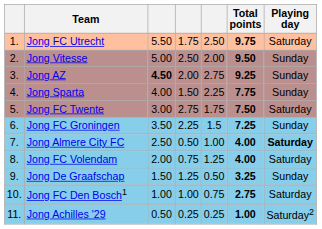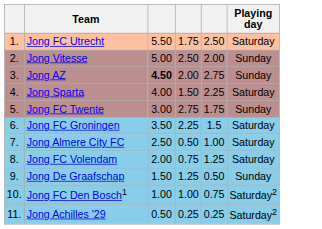- column: Total points | 9.75 | 9.50 | 9.25 | 7.75 | 7.50 | 7.25 | 4.00 | 4.00 | 3.25 | 2.75 | 1.00
Jong Sparta | Playing day: Sunday -> Saturday
Jong FC Twente | Playing day: Saturday -> Sunday
Jong FC Groningen | Playing day: Sunday -> Saturday
Jong Almere City FC | Playing day: bold -> normal
Jong FC Den Bosch1 | Playing day: Saturday -> Saturday2
